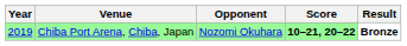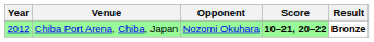Chiba Port Arena, Chiba, Japan | Year: 2019 -> 2012
